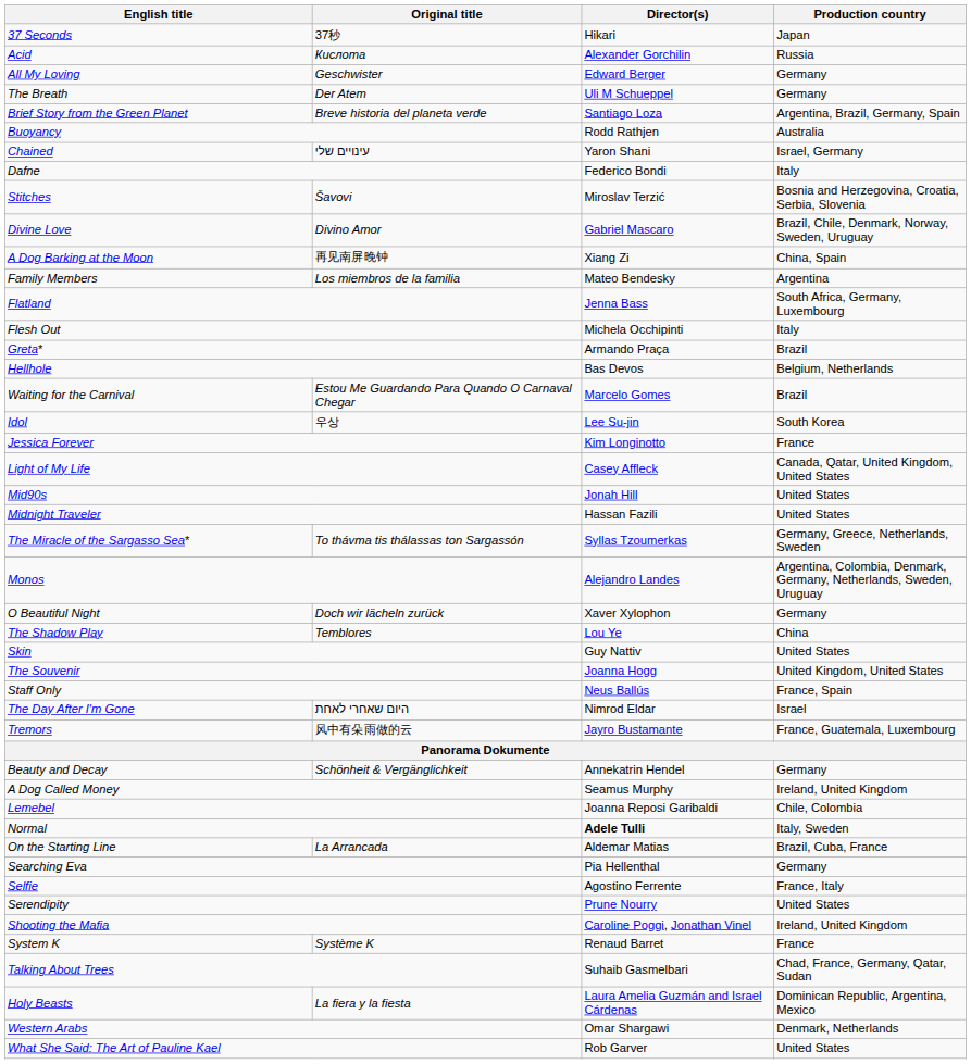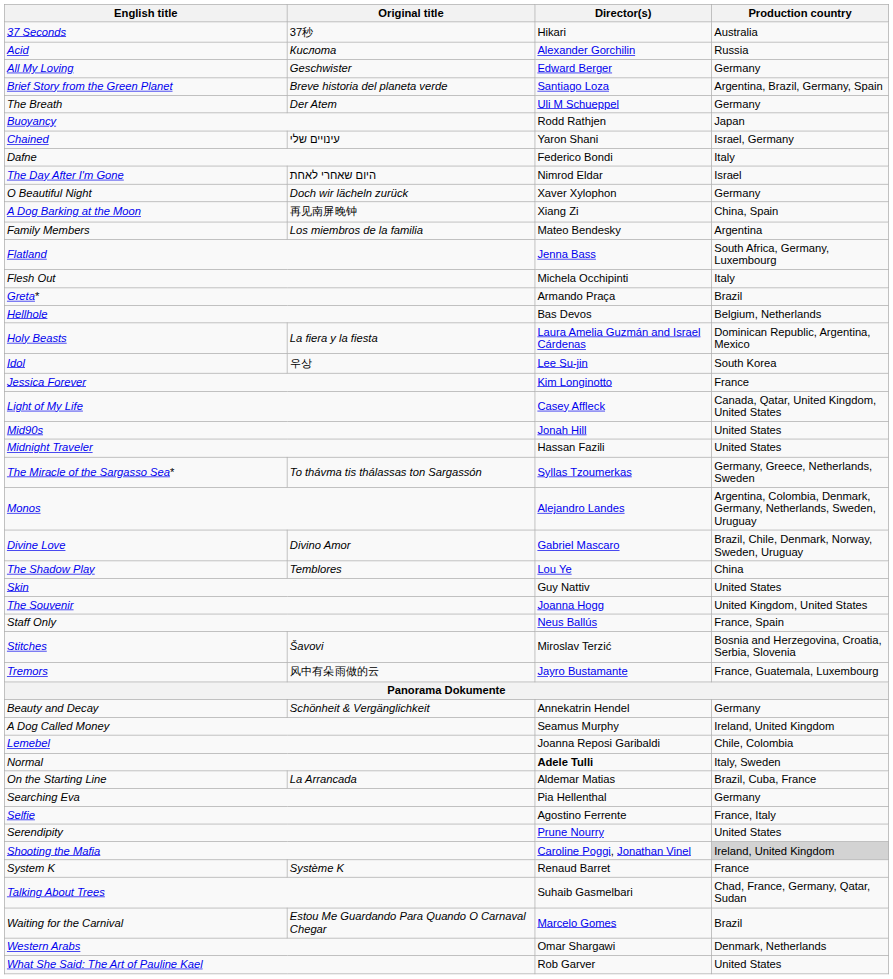37 Seconds | Production country: Japan -> Australia
rows swapped: The Breath <-> Brief Story from the Green Planet
Buoyancy | Production country: Australia -> Japan
rows swapped: The Day After I'm Gone <-> Stitches
rows swapped: Divine Love <-> O Beautiful Night
rows swapped: Holy Beasts <-> Waiting for the Carnival
Shooting the Mafia | Production country: no background -> lightgrey background
